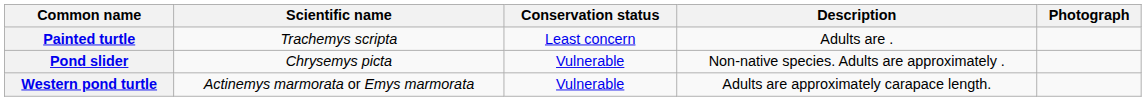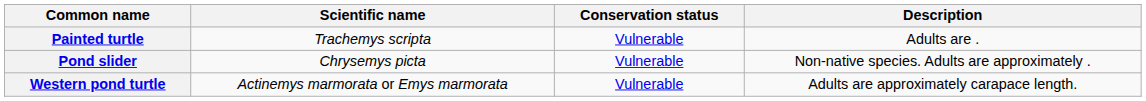- column: Photograph
Painted turtle | Conservation status: Least concern -> Vulnerable
